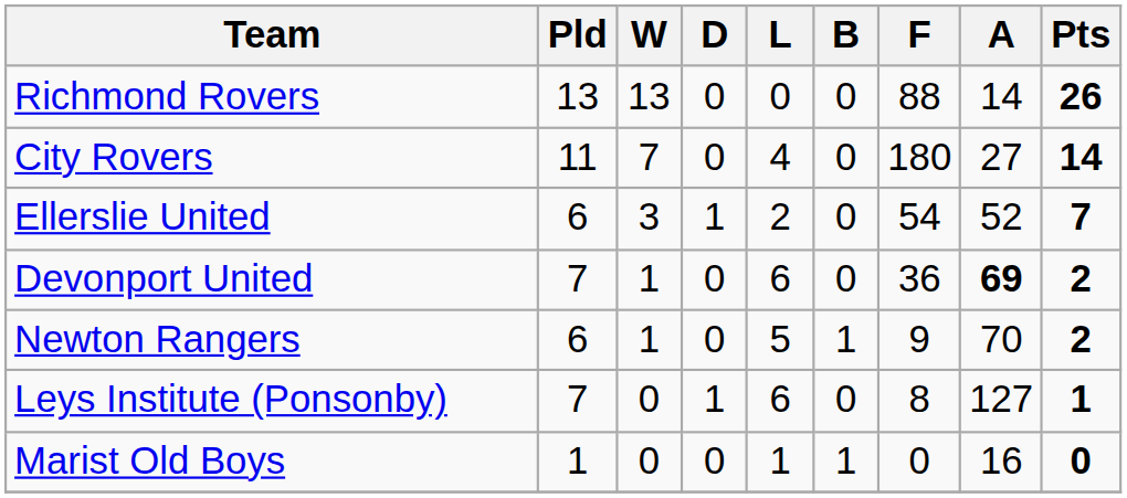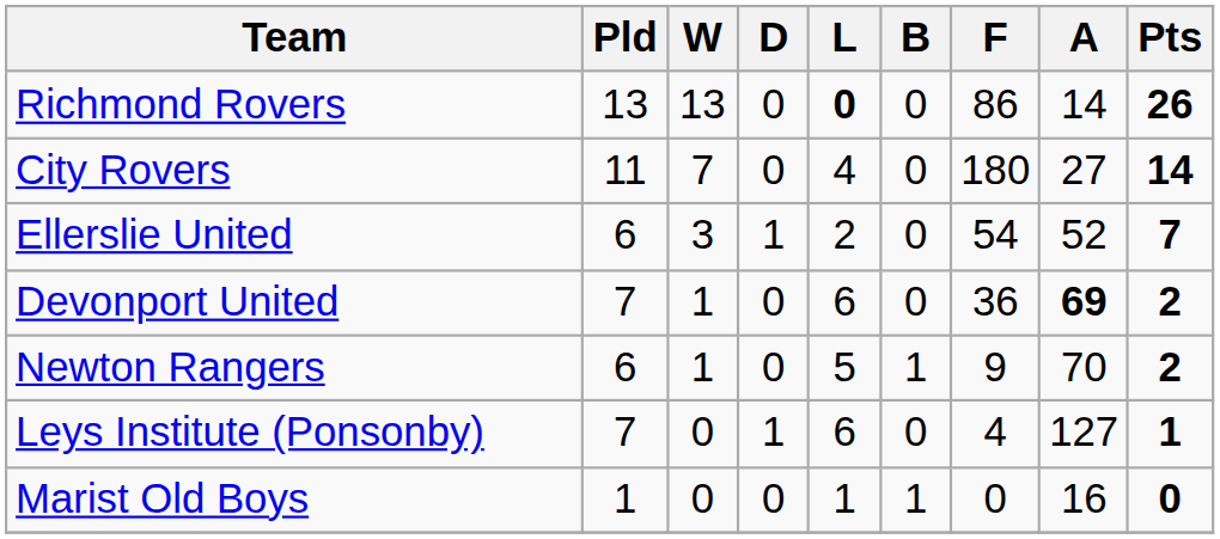Richmond Rovers | L: normal -> bold
Richmond Rovers | F: 88 -> 86
Leys Institute (Ponsonby) | F: 8 -> 4
